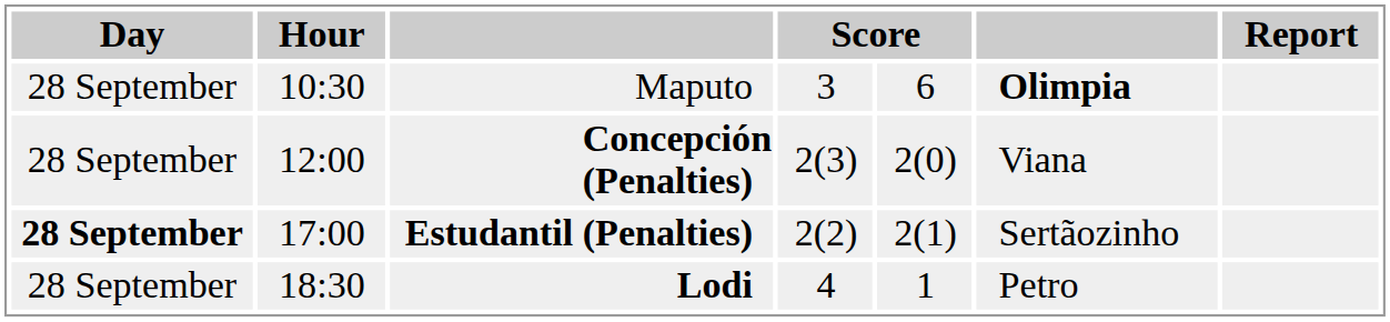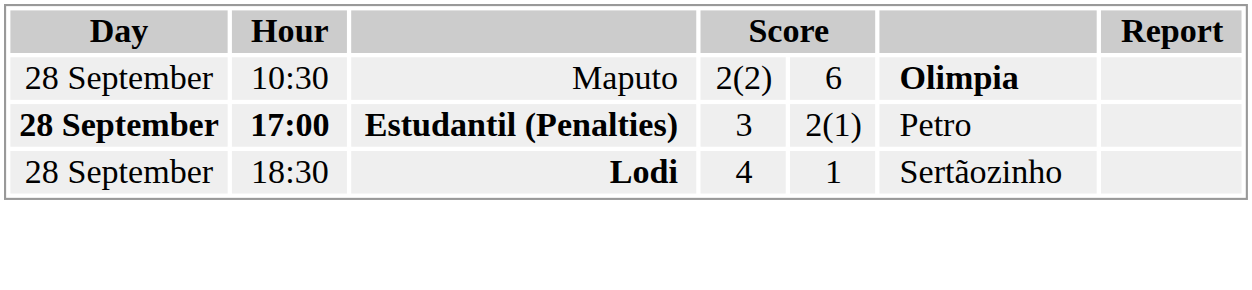Maputo | column 4: 3 -> 2(2)
- row: 28 September | 12:00 | Concepción (Penalties) | 2(3) | 2(0) | Viana
Estudantil (Penalties) | Hour: normal -> bold
Estudantil (Penalties) | column 4: 2(2) -> 3
Estudantil (Penalties) | column 6: Sertãozinho -> Petro
Lodi | column 6: Petro -> Sertãozinho
